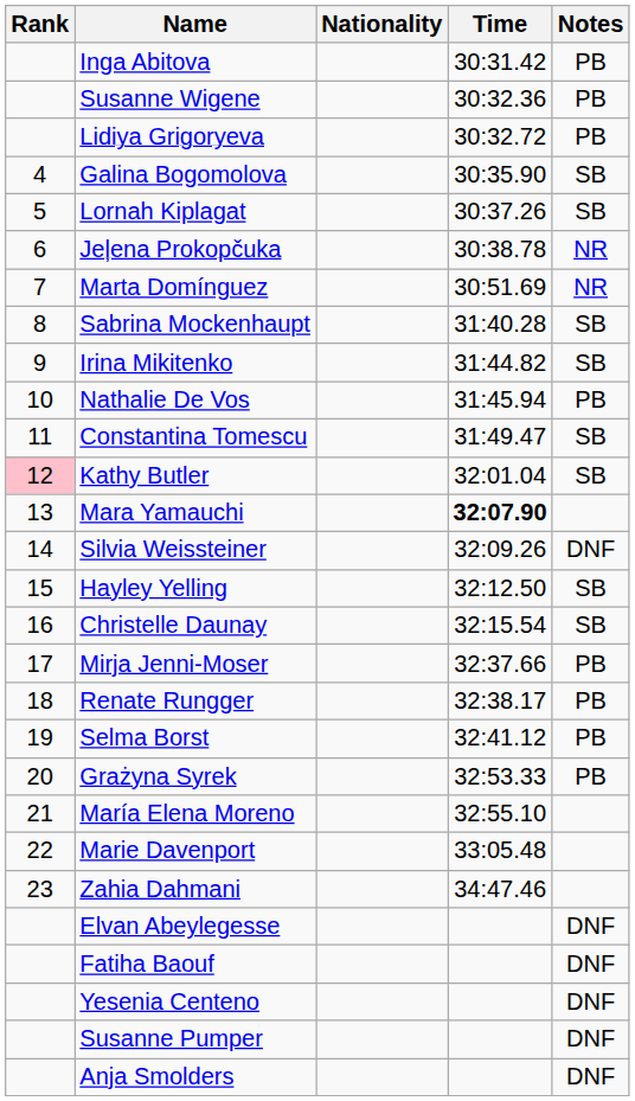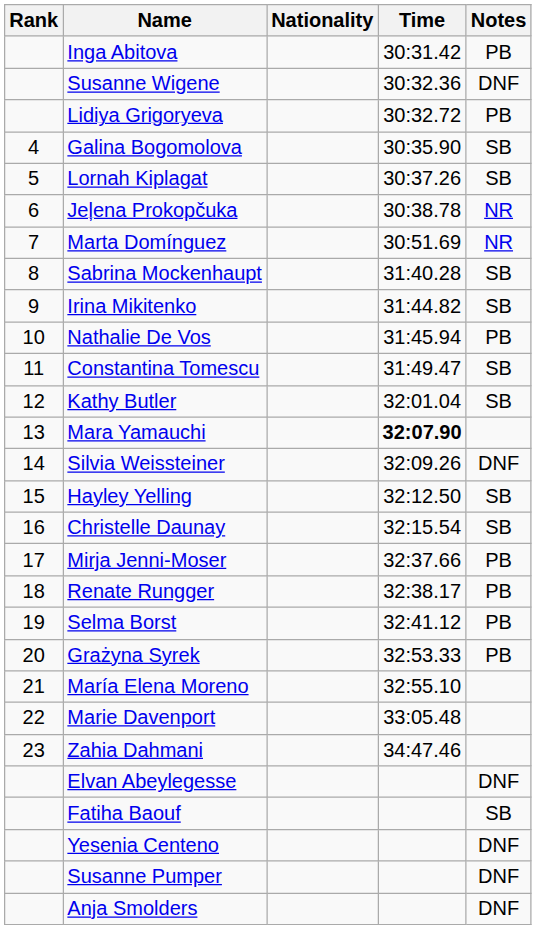Susanne Wigene | Notes: PB -> DNF
Kathy Butler | Rank: pink background -> no background
Fatiha Baouf | Notes: DNF -> SB
